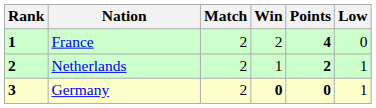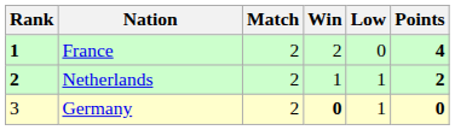columns swapped: Low <-> Points
Germany | Rank: bold -> normal
